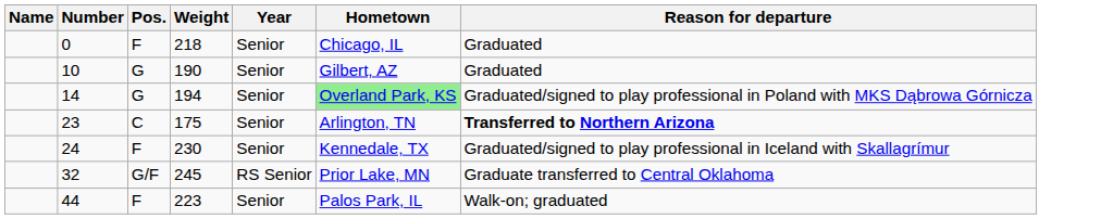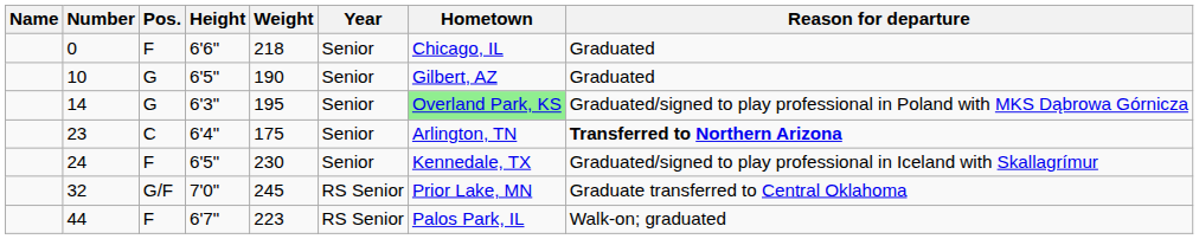+ column: Height | 6'6" | 6'5" | 6'3" | 6'4" | 6'5" | 7'0" | 6'7"
14 | Weight: 194 -> 195
44 | Year: Senior -> RS Senior
